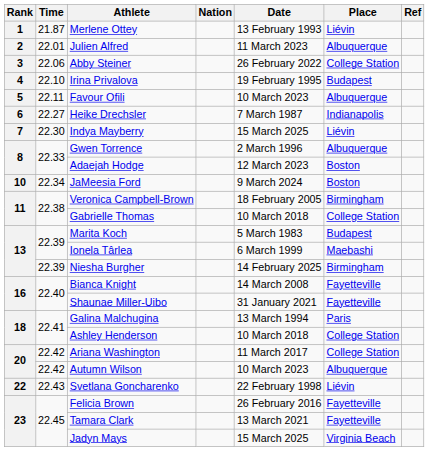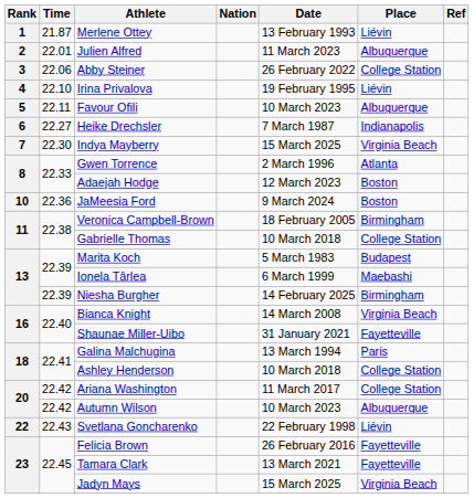Irina Privalova | Place: Budapest -> Liévin
Indya Mayberry | Place: Liévin -> Virginia Beach
Gwen Torrence | Place: Albuquerque -> Atlanta
JaMeesia Ford | Time: 22.34 -> 22.36
Bianca Knight | Place: Fayetteville -> Virginia Beach
